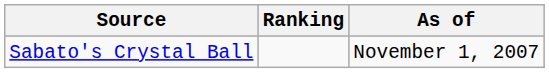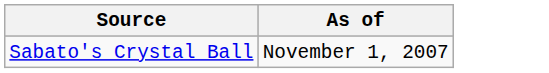- column: Ranking
